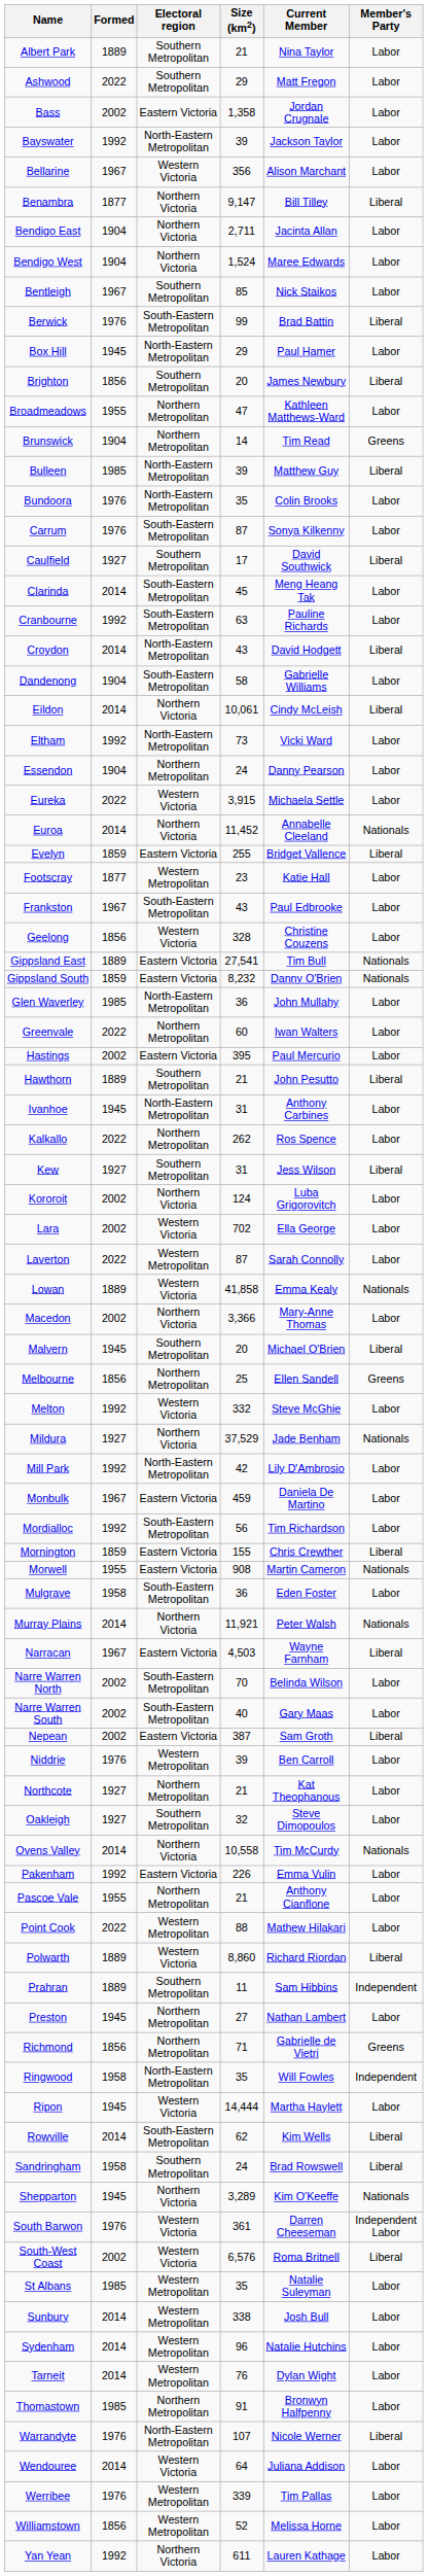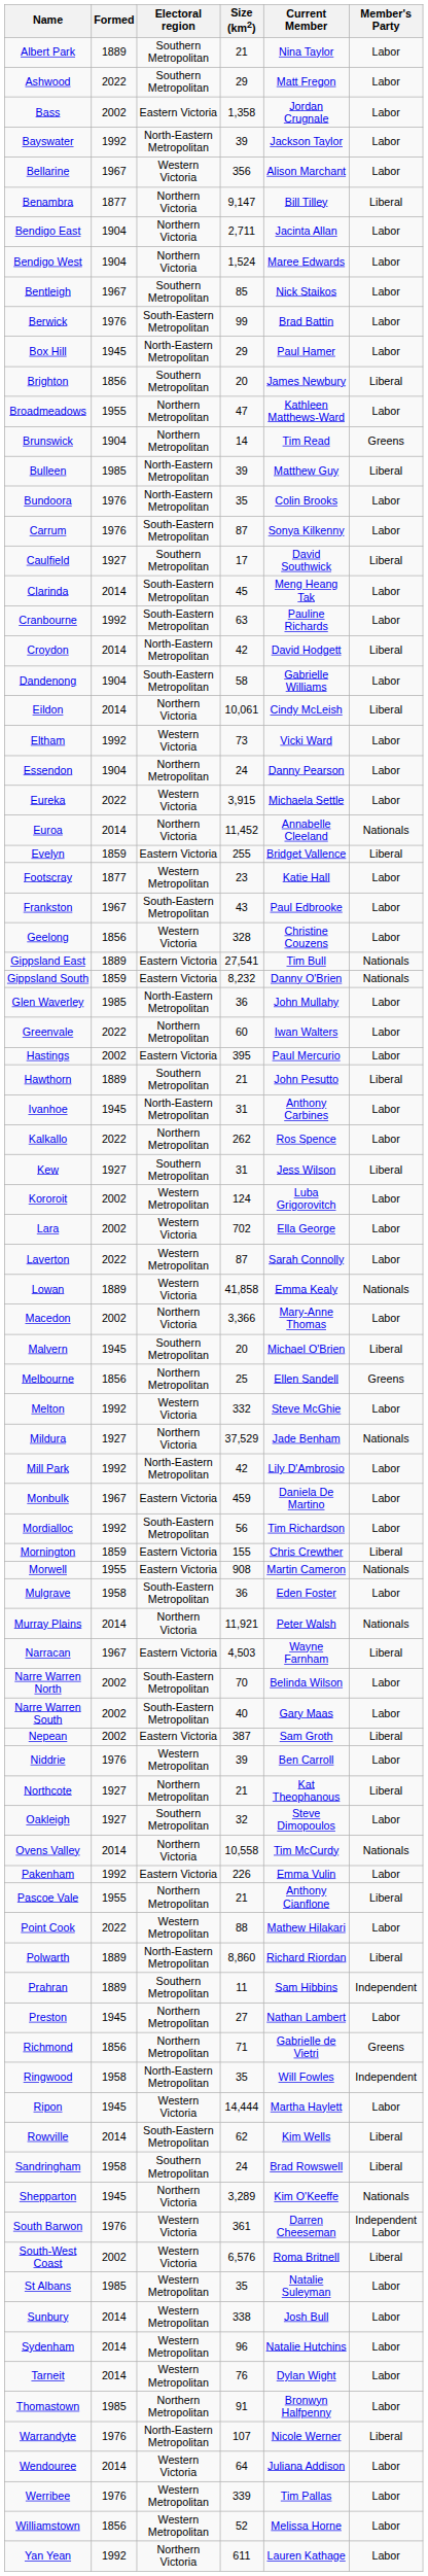Berwick | Member's Party: Liberal -> Labor
Croydon | Size (km2): 43 -> 42
Eltham | Electoral region: North-Eastern Metropolitan -> Western Victoria
Kororoit | Electoral region: Northern Victoria -> Western Metropolitan
Northcote | Member's Party: Labor -> Liberal
Pascoe Vale | Member's Party: Labor -> Liberal
Polwarth | Electoral region: Western Victoria -> North-Eastern Metropolitan
